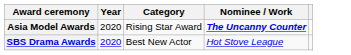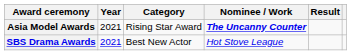+ column: Result
Asia Model Awards | Year: 2020 -> 2021
SBS Drama Awards | Year: 2020 -> 2021
